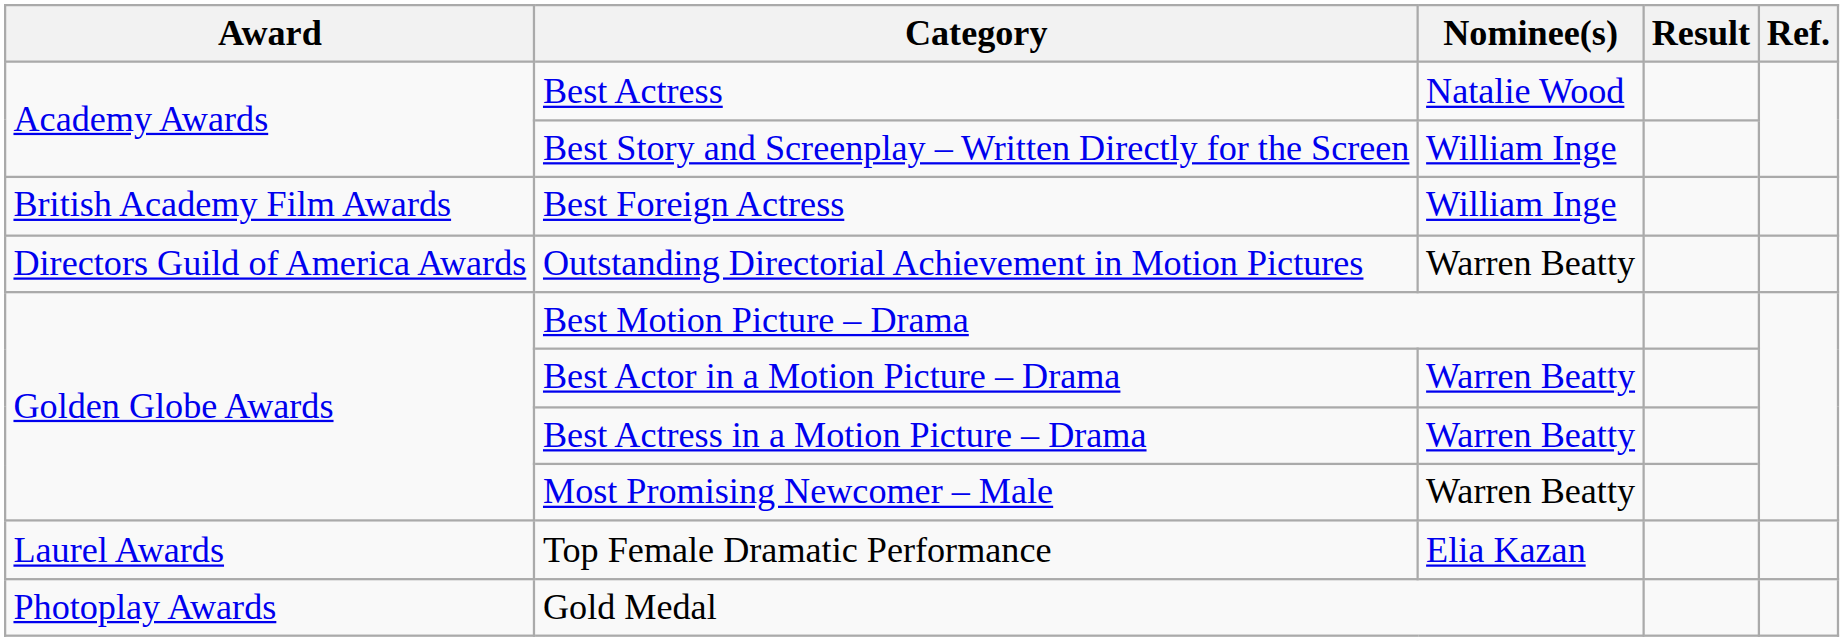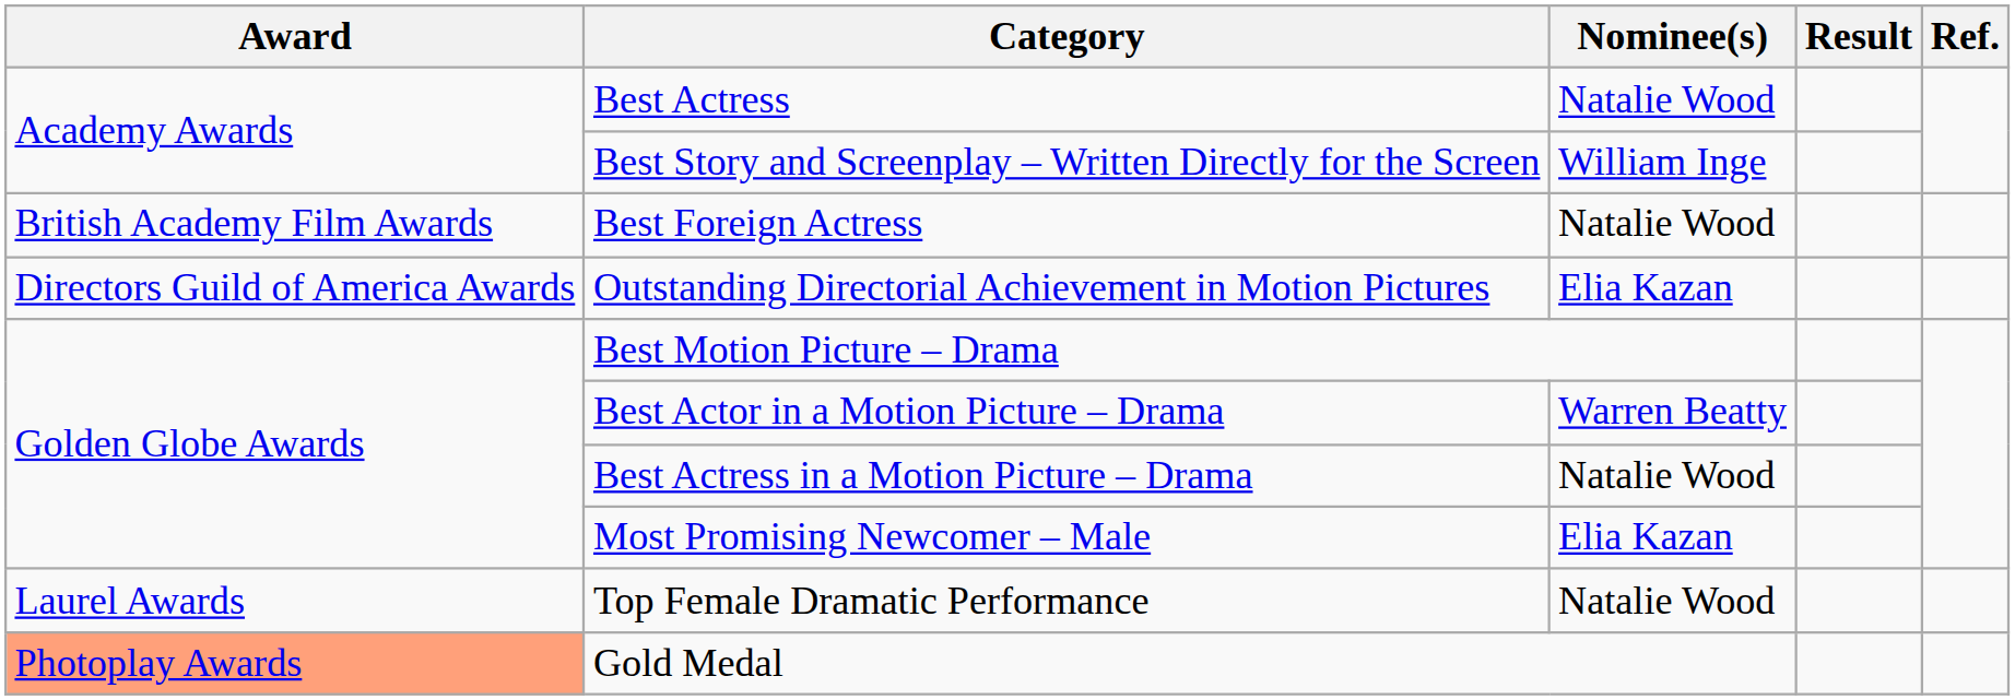Best Foreign Actress | Nominee(s): William Inge -> Natalie Wood
Outstanding Directorial Achievement in Motion Pictures | Nominee(s): Warren Beatty -> Elia Kazan
Best Actress in a Motion Picture – Drama | Nominee(s): Warren Beatty -> Natalie Wood
Most Promising Newcomer – Male | Nominee(s): Warren Beatty -> Elia Kazan
Top Female Dramatic Performance | Nominee(s): Elia Kazan -> Natalie Wood
Gold Medal | Award: no background -> lightsalmon background
